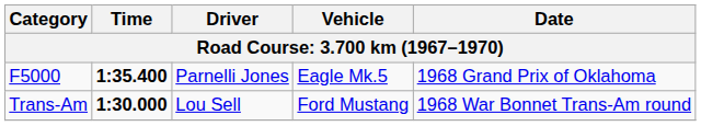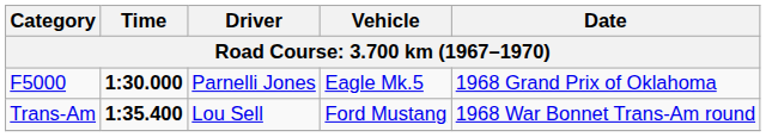F5000 | Time: 1:35.400 -> 1:30.000
Trans-Am | Time: 1:30.000 -> 1:35.400
